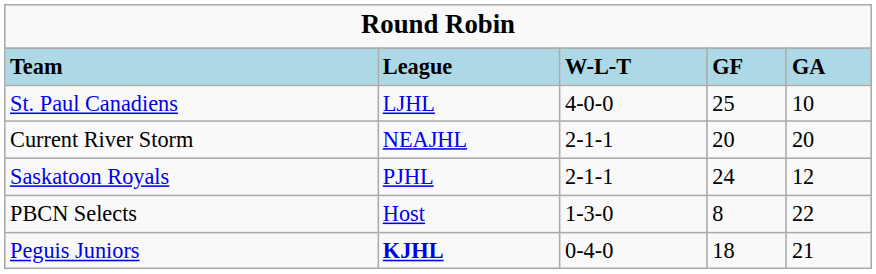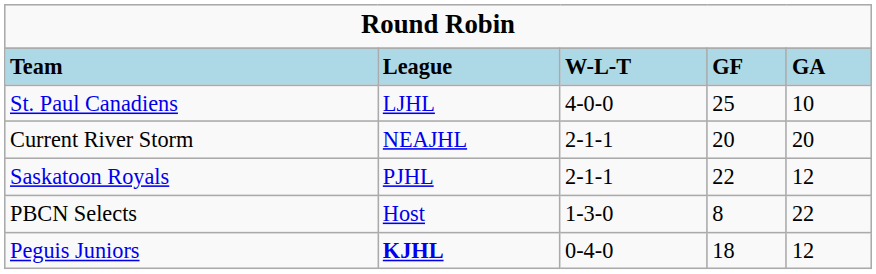Saskatoon Royals | column 4: 24 -> 22
Peguis Juniors | column 5: 21 -> 12
